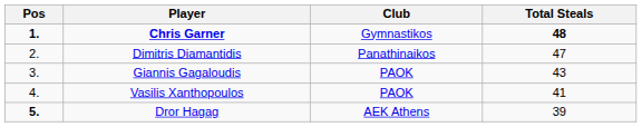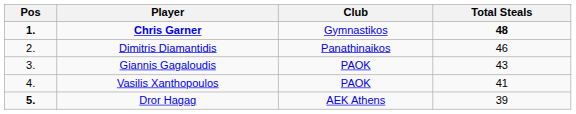Dimitris Diamantidis | Total Steals: 47 -> 46
